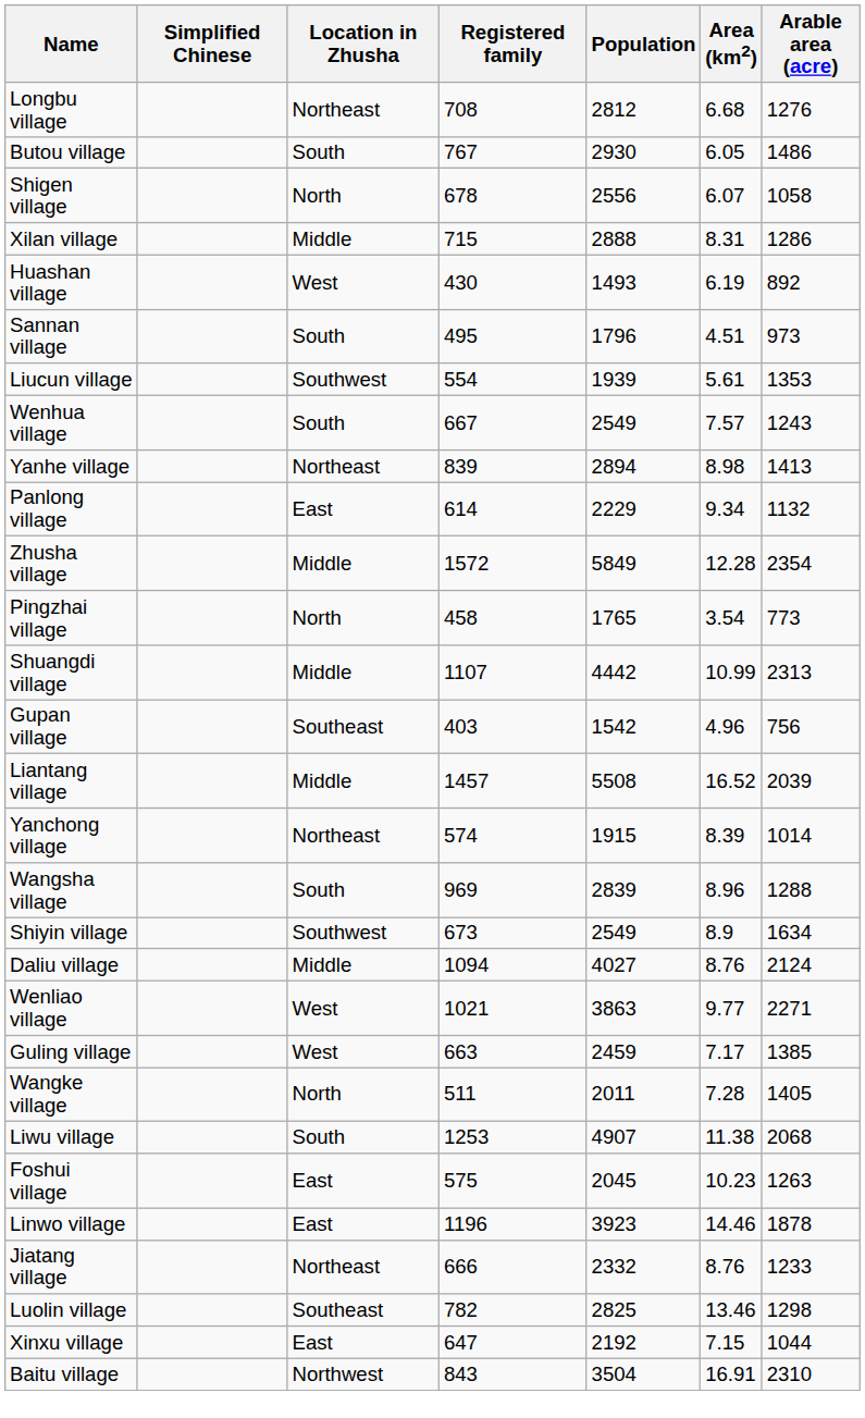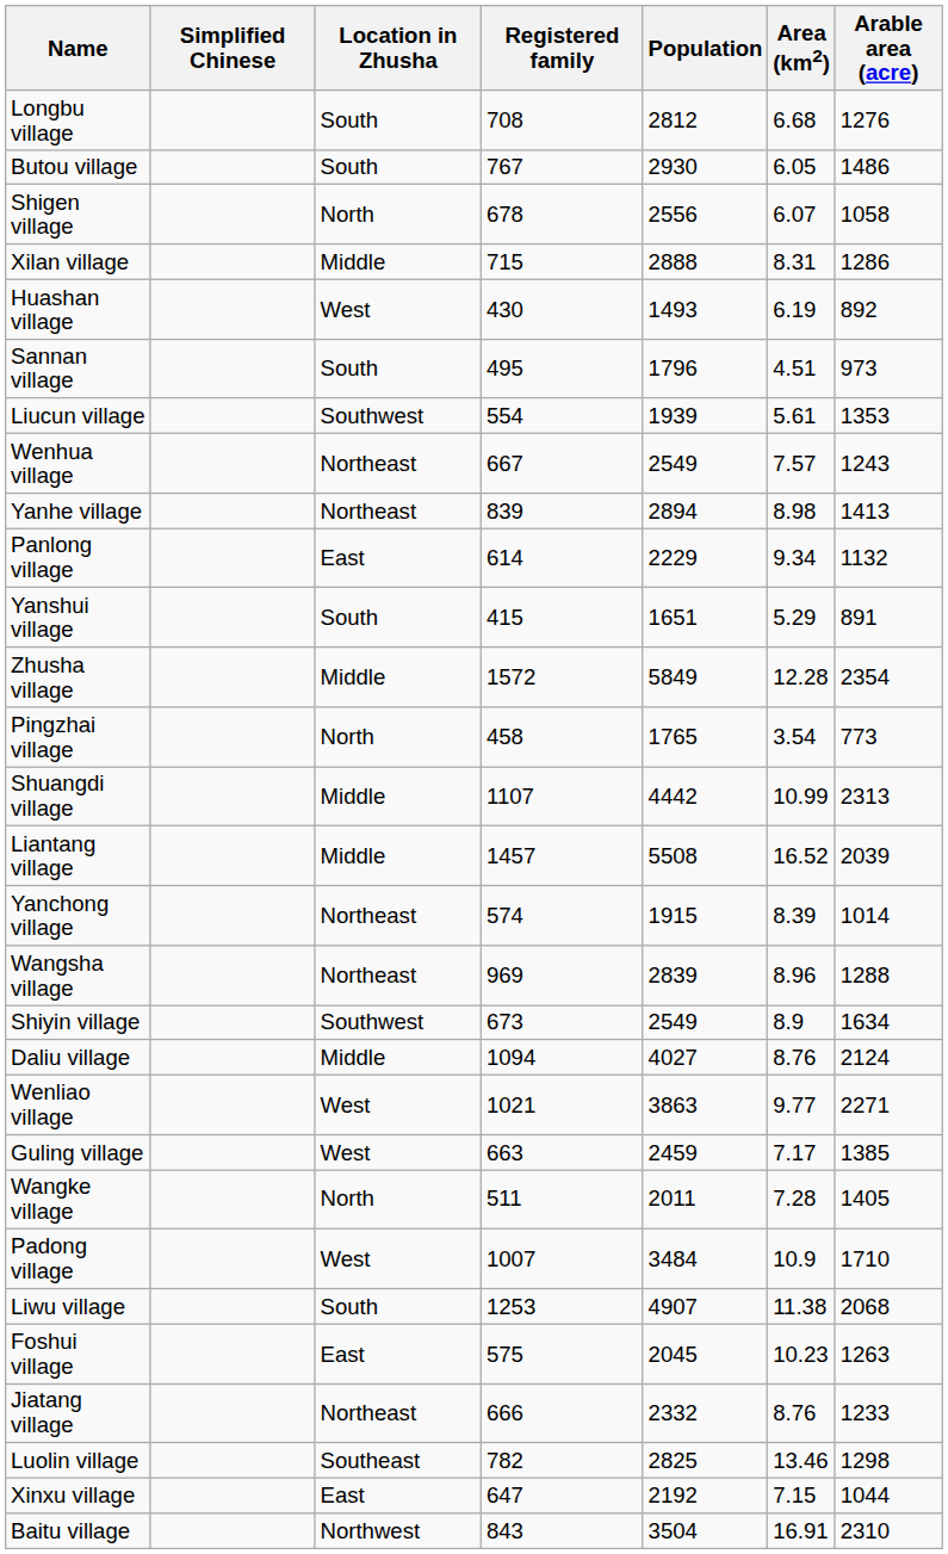Longbu village | Location in Zhusha: Northeast -> South
Wenhua village | Location in Zhusha: South -> Northeast
+ row: Yanshui village | South | 415 | 1651 | 5.29 | 891
- row: Gupan village | Southeast | 403 | 1542 | 4.96 | 756
Wangsha village | Location in Zhusha: South -> Northeast
+ row: Padong village | West | 1007 | 3484 | 10.9 | 1710
- row: Linwo village | East | 1196 | 3923 | 14.46 | 1878
